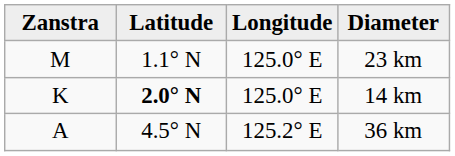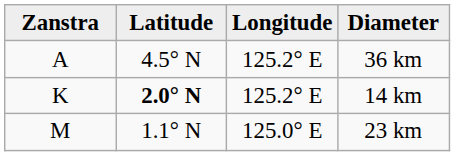rows swapped: 36 km <-> 23 km
14 km | Longitude: 125.0° E -> 125.2° E
